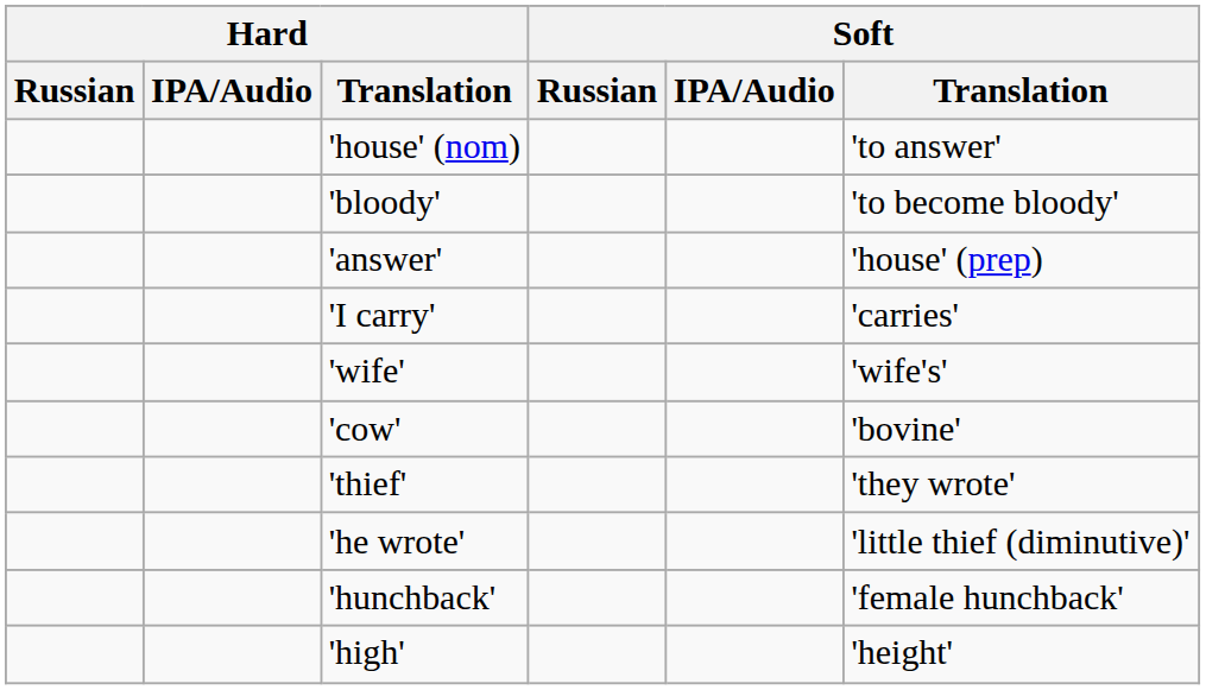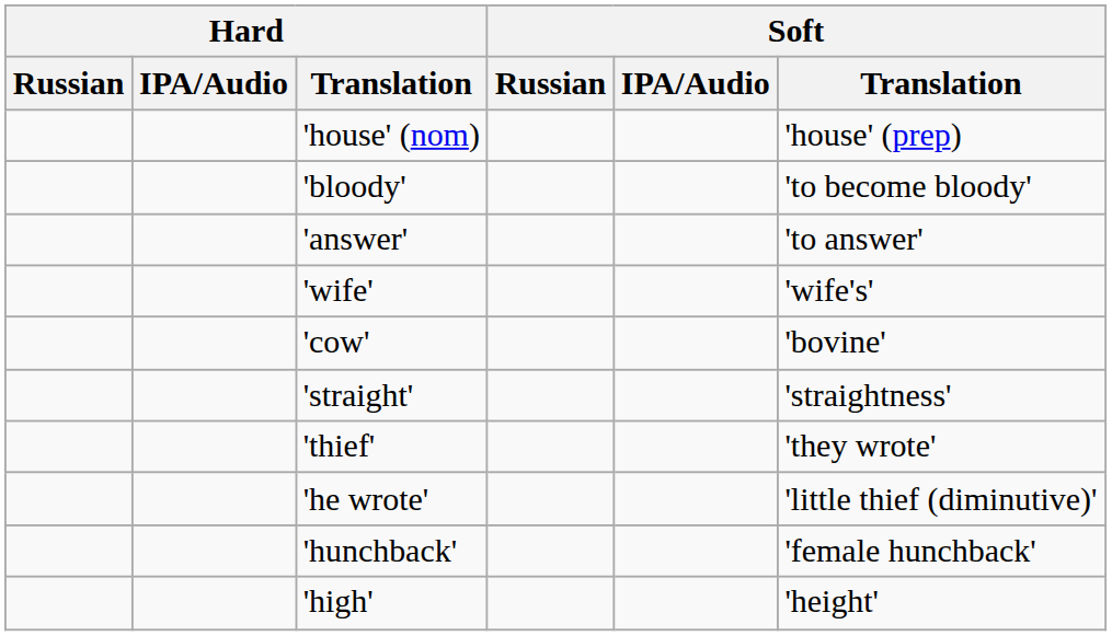'house' (nom) | Soft / Translation: 'to answer' -> 'house' (prep)
'answer' | Soft / Translation: 'house' (prep) -> 'to answer'
- row: 'I carry' | 'carries'
+ row: 'straight' | 'straightness'
